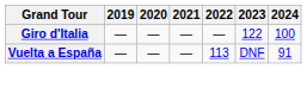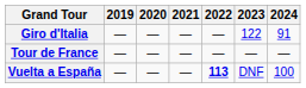Giro d'Italia | 2024: 100 -> 91
+ row: Tour de France | — | — | — | — | — | —
Vuelta a España | 2022: normal -> bold
Vuelta a España | 2024: 91 -> 100
